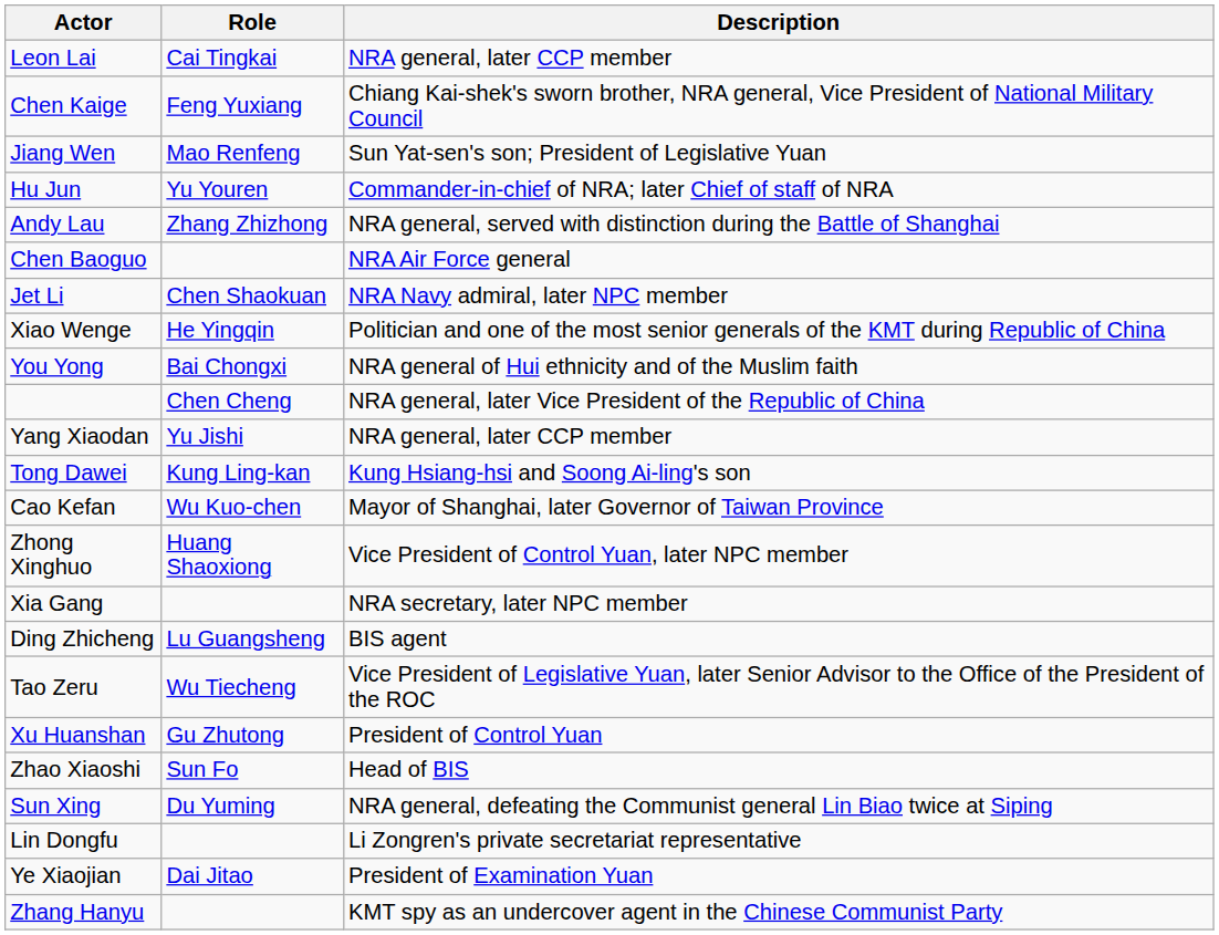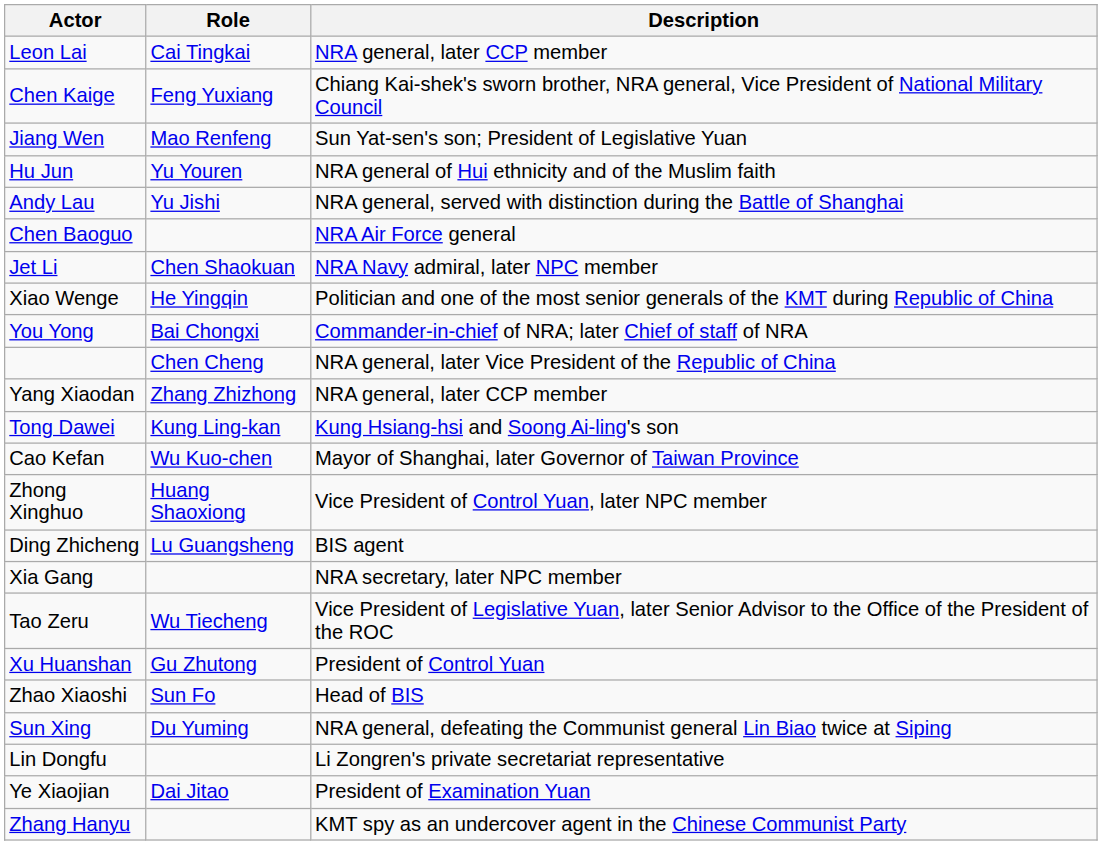Hu Jun | Description: Commander-in-chief of NRA; later Chief of staff of NRA -> NRA general of Hui ethnicity and of the Muslim faith
Andy Lau | Role: Zhang Zhizhong -> Yu Jishi
You Yong | Description: NRA general of Hui ethnicity and of the Muslim faith -> Commander-in-chief of NRA; later Chief of staff of NRA
Yang Xiaodan | Role: Yu Jishi -> Zhang Zhizhong
rows swapped: Xia Gang <-> Ding Zhicheng
